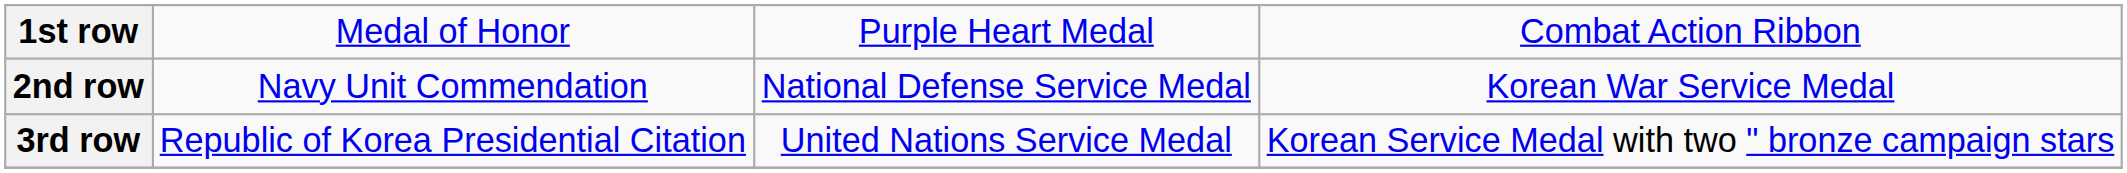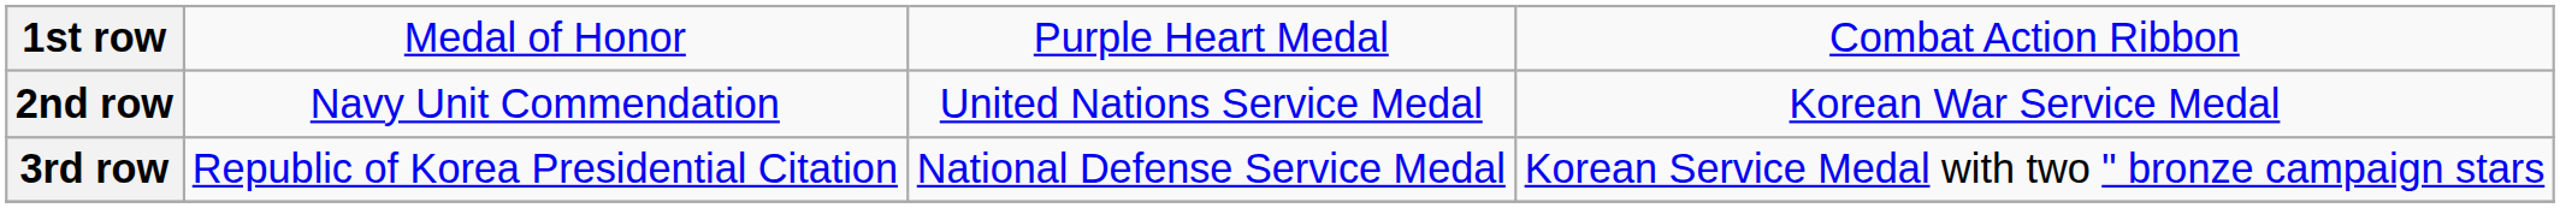2nd row | column 3: National Defense Service Medal -> United Nations Service Medal
3rd row | column 3: United Nations Service Medal -> National Defense Service Medal
